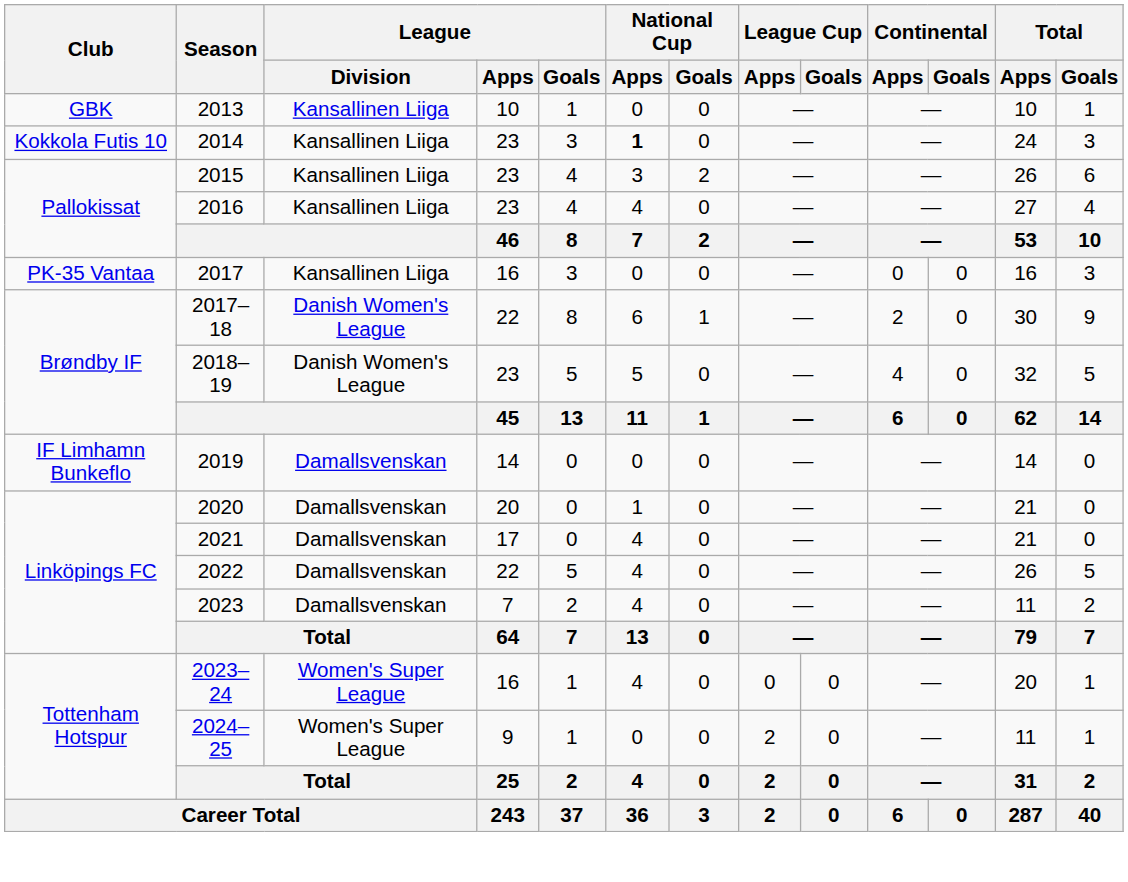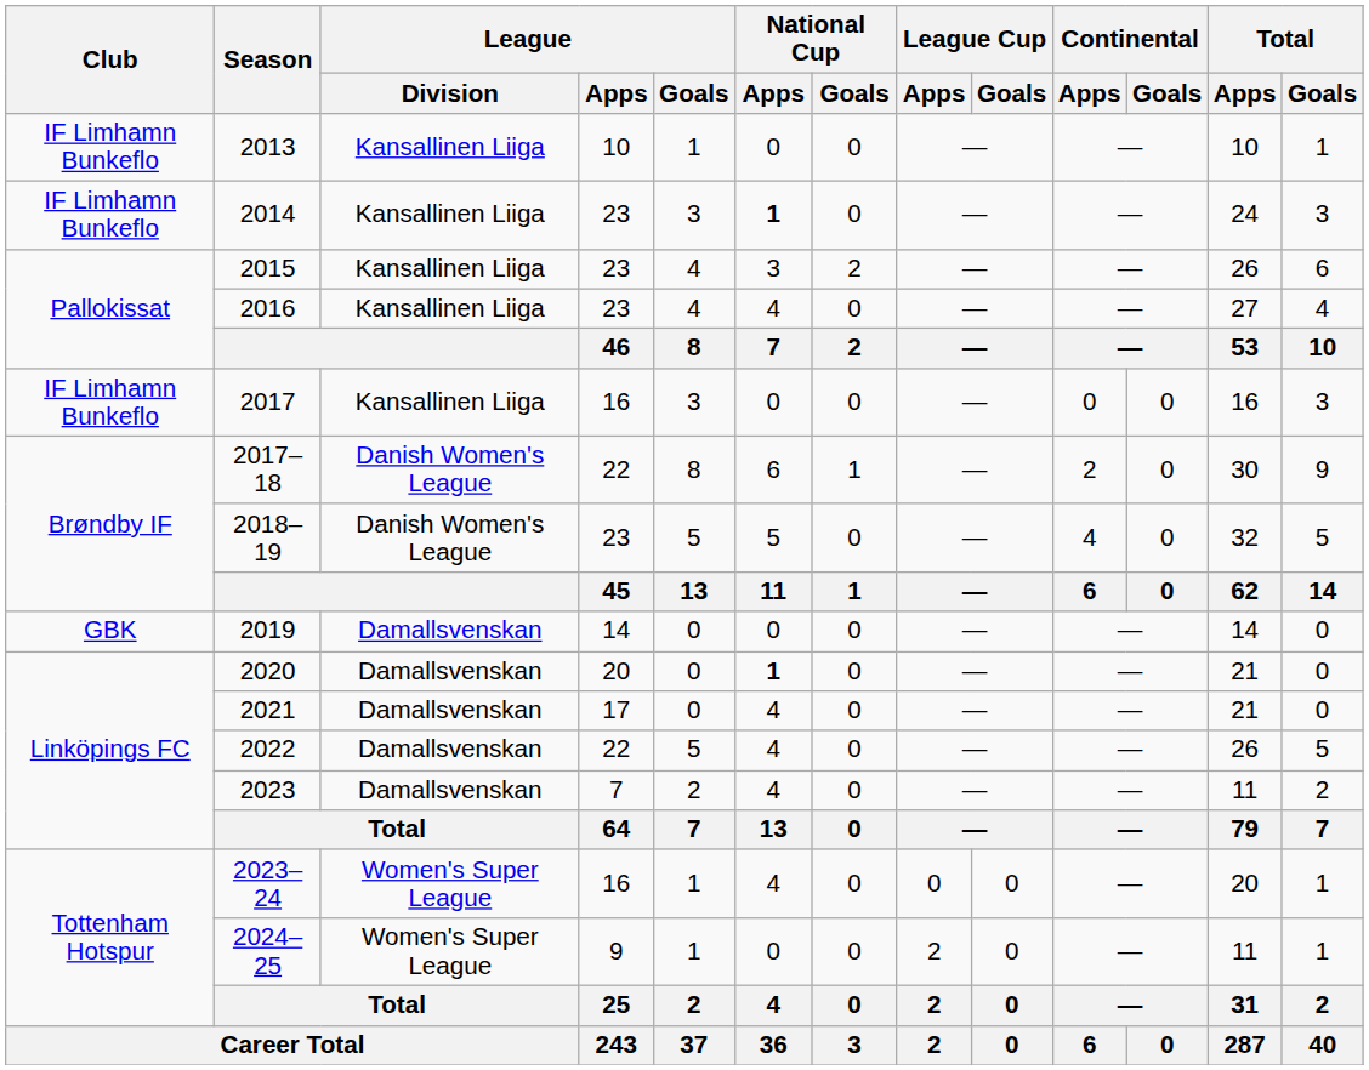2013 | Club: GBK -> IF Limhamn Bunkeflo
2014 | Club: Kokkola Futis 10 -> IF Limhamn Bunkeflo
2017 | Club: PK-35 Vantaa -> IF Limhamn Bunkeflo
2019 | Club: IF Limhamn Bunkeflo -> GBK
2020 | National Cup / Apps: normal -> bold
